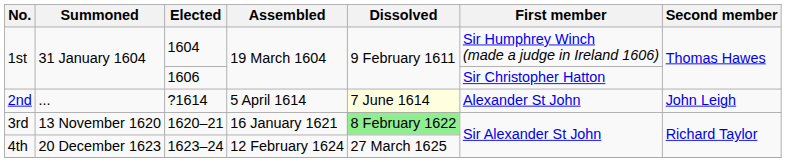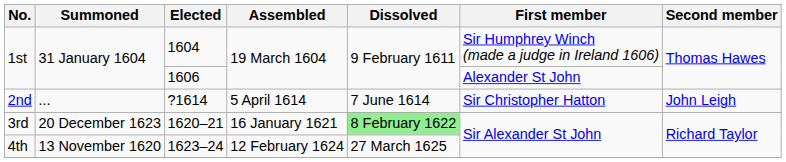1606 | First member: Sir Christopher Hatton -> Alexander St John
?1614 | Dissolved: lightyellow background -> no background
?1614 | First member: Alexander St John -> Sir Christopher Hatton
1620–21 | Summoned: 13 November 1620 -> 20 December 1623
1623–24 | Summoned: 20 December 1623 -> 13 November 1620
